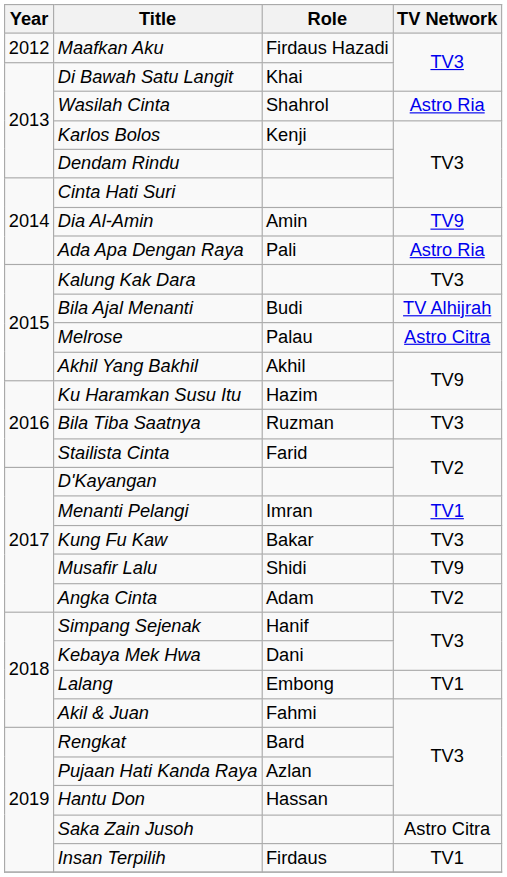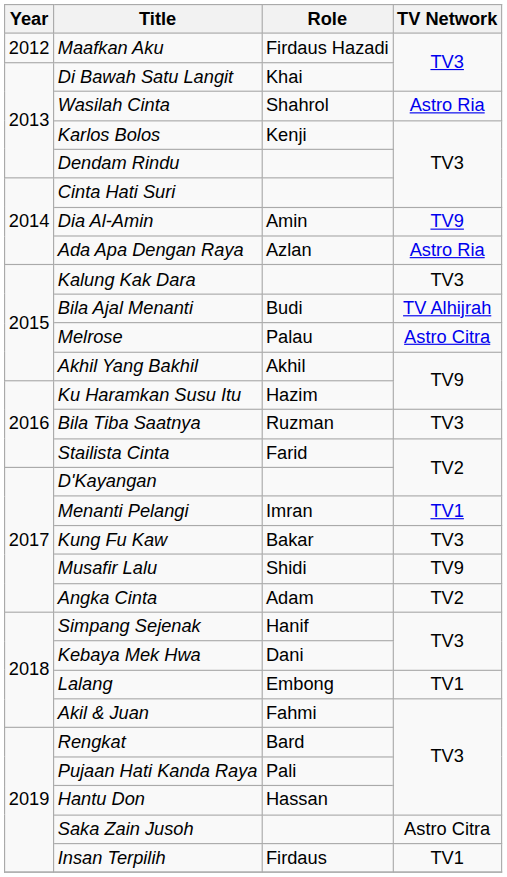Ada Apa Dengan Raya | Role: Pali -> Azlan
Pujaan Hati Kanda Raya | Role: Azlan -> Pali
